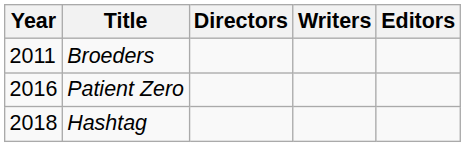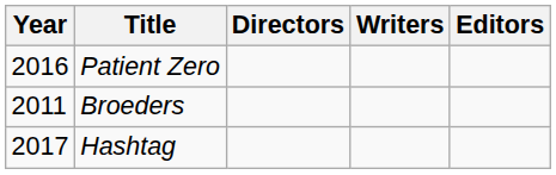rows swapped: Broeders <-> Patient Zero
Hashtag | Year: 2018 -> 2017
